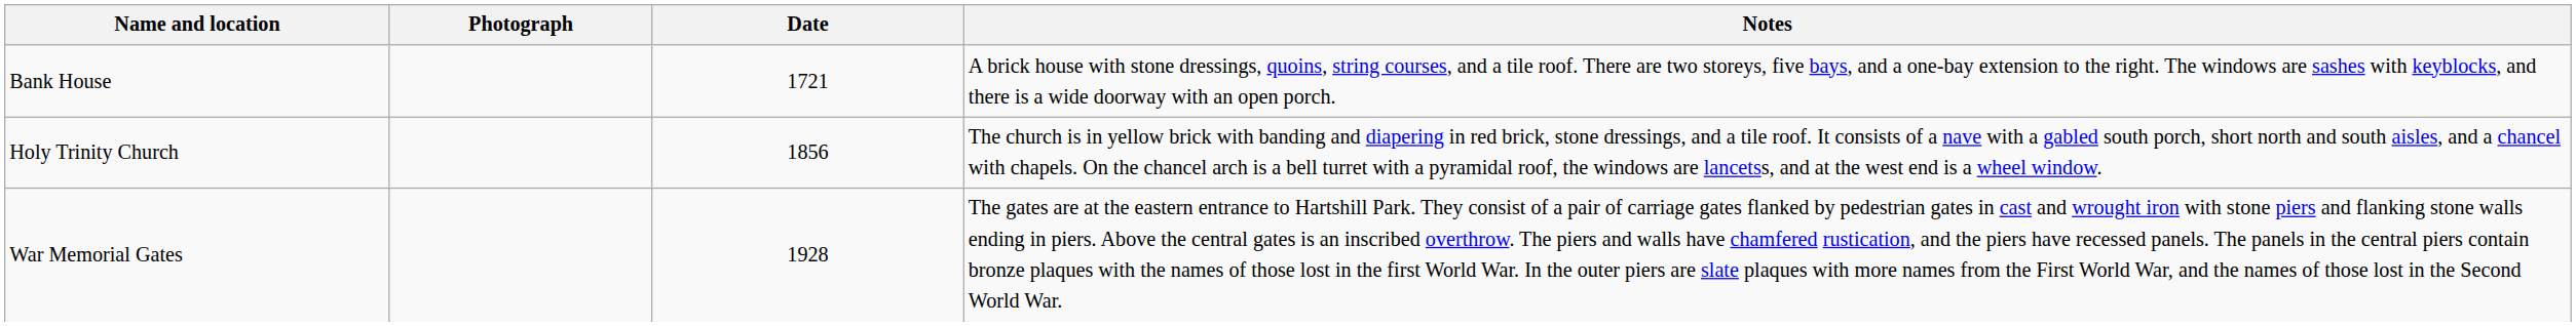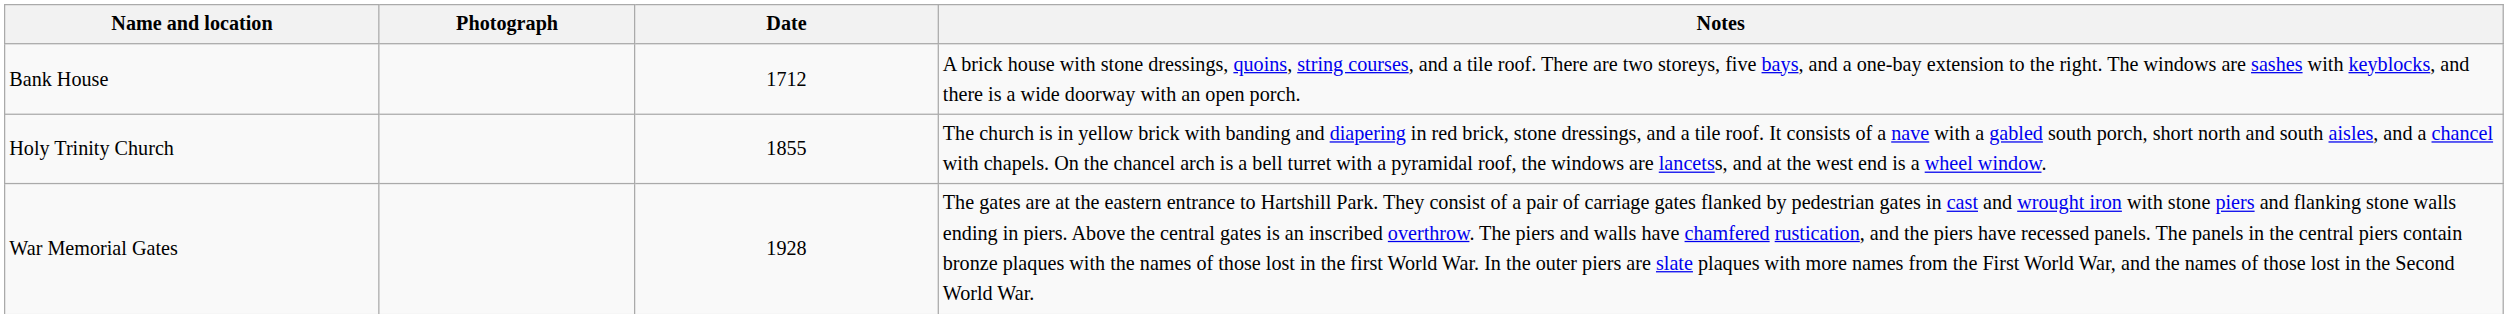Bank House | Date: 1721 -> 1712
Holy Trinity Church | Date: 1856 -> 1855
